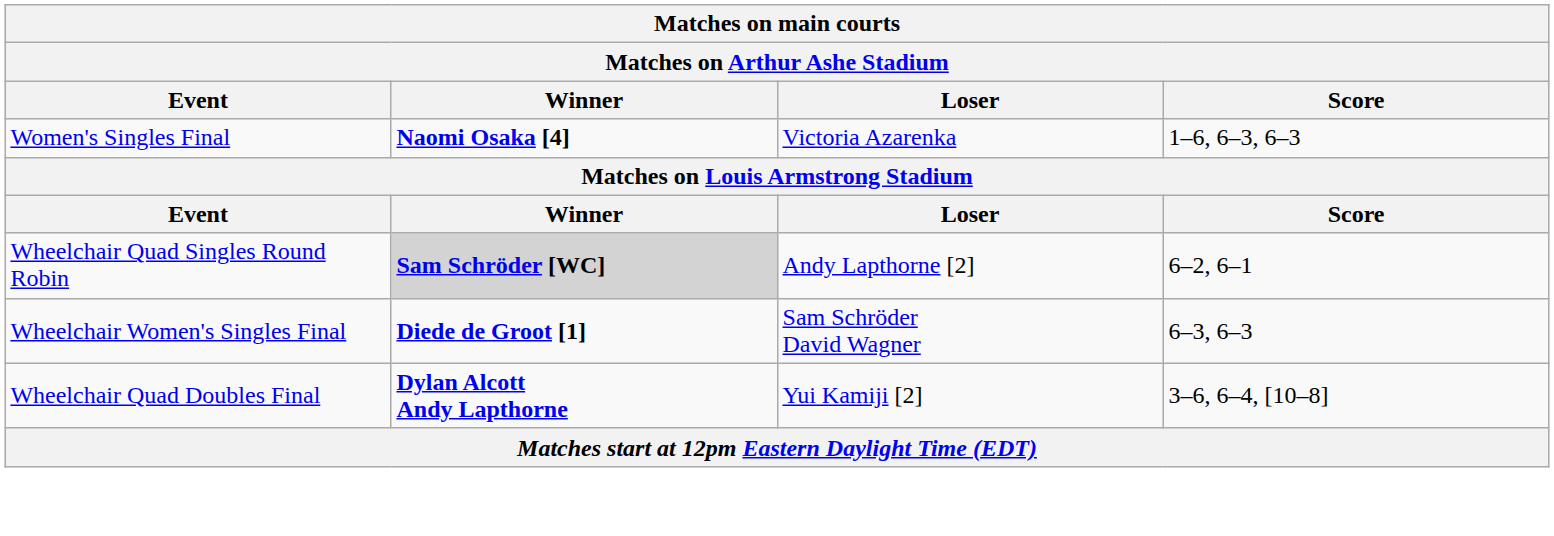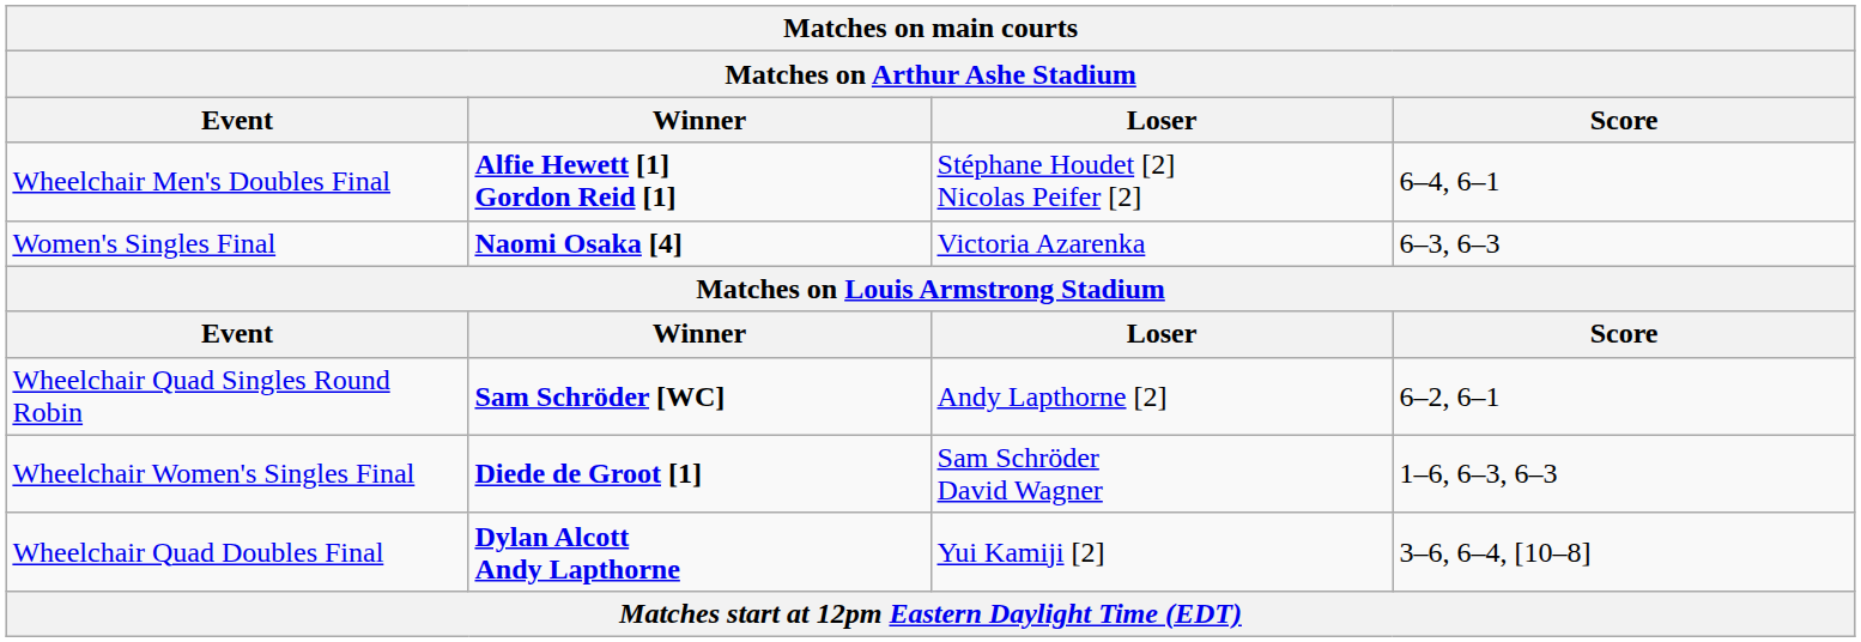+ row: Wheelchair Men's Doubles Final | Alfie Hewett [1] Gordon Reid [1] | Stéphane Houdet [2] Nicolas Peifer [2] | 6–4, 6–1
Women's Singles Final | Score: 1–6, 6–3, 6–3 -> 6–3, 6–3
Wheelchair Quad Singles Round Robin | Winner: lightgrey background -> no background
Wheelchair Women's Singles Final | Score: 6–3, 6–3 -> 1–6, 6–3, 6–3
